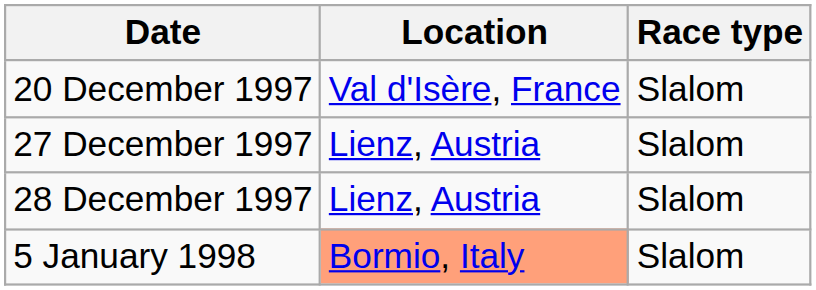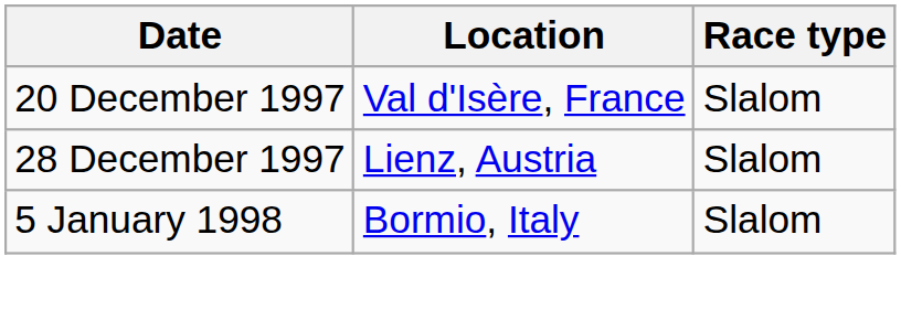- row: 27 December 1997 | Lienz, Austria | Slalom
5 January 1998 | Location: lightsalmon background -> no background
